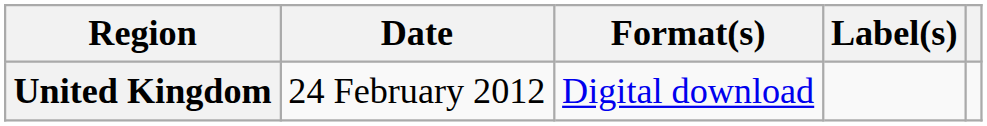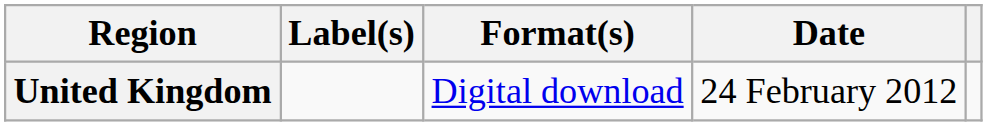columns swapped: Date <-> Label(s)
